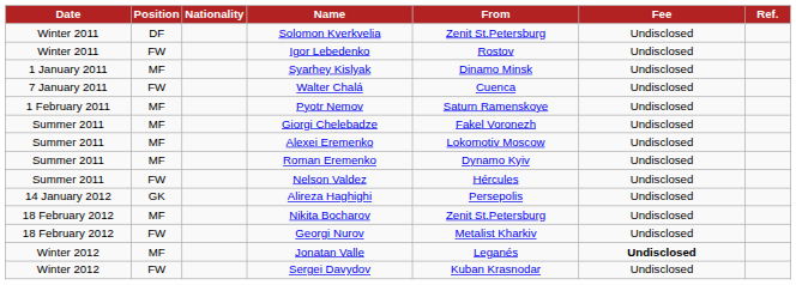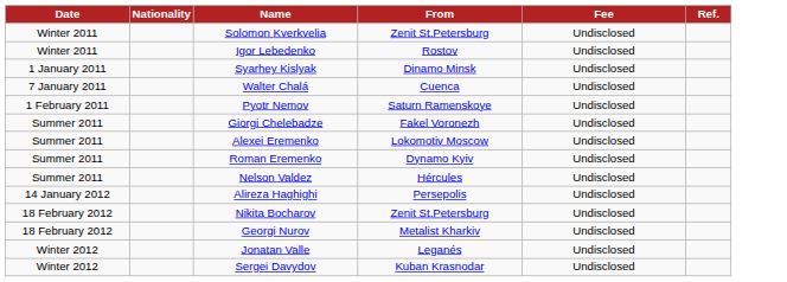- column: Position | DF | FW | MF | FW | MF | MF | MF | MF | FW | GK | MF | FW | MF | FW
Jonatan Valle | Fee: bold -> normal
